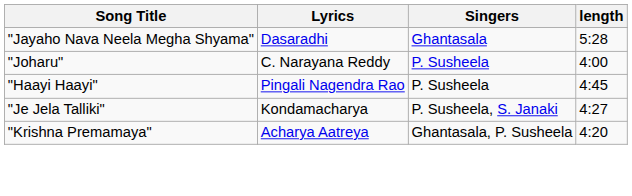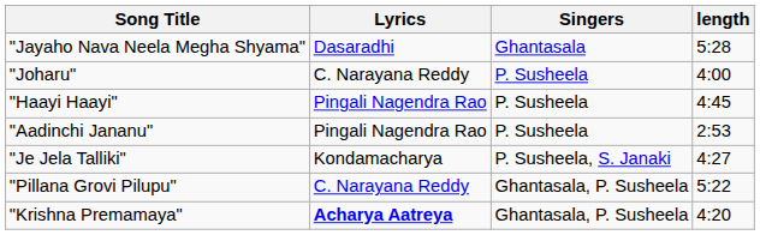+ row: "Aadinchi Jananu" | Pingali Nagendra Rao | P. Susheela | 2:53
+ row: "Pillana Grovi Pilupu" | C. Narayana Reddy | Ghantasala, P. Susheela | 5:22
"Krishna Premamaya" | Lyrics: normal -> bold
